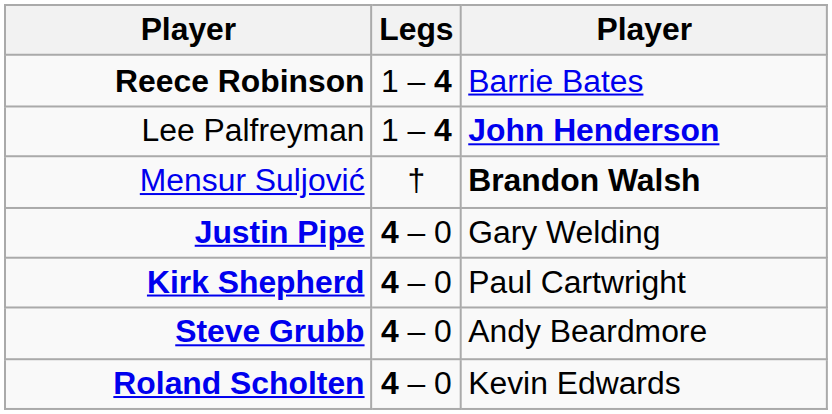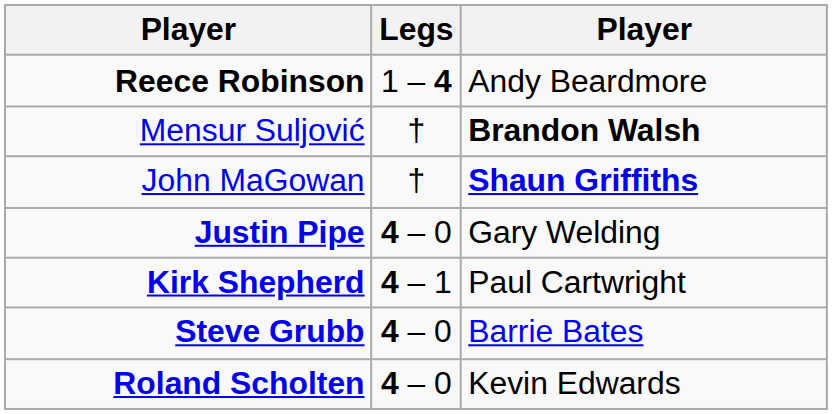Reece Robinson | column 3: Barrie Bates -> Andy Beardmore
- row: Lee Palfreyman | 1 – 4 | John Henderson
+ row: John MaGowan | † | Shaun Griffiths
Kirk Shepherd | Legs: 4 – 0 -> 4 – 1
Steve Grubb | column 3: Andy Beardmore -> Barrie Bates
